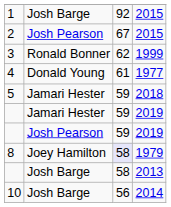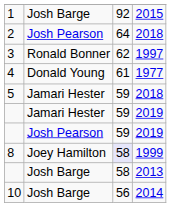2 | column 3: 67 -> 64
2 | column 4: 2015 -> 2018
3 | column 4: 1999 -> 1997
8 | column 4: 1979 -> 1999
